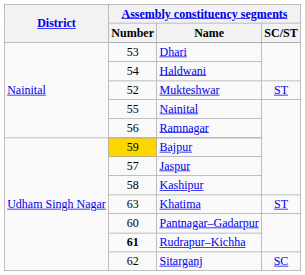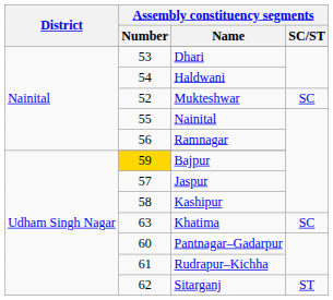Mukteshwar | Assembly constituency segments / SC/ST: ST -> SC
Khatima | Assembly constituency segments / SC/ST: ST -> SC
Rudrapur–Kichha | Assembly constituency segments / Number: bold -> normal
Sitarganj | Assembly constituency segments / SC/ST: SC -> ST
